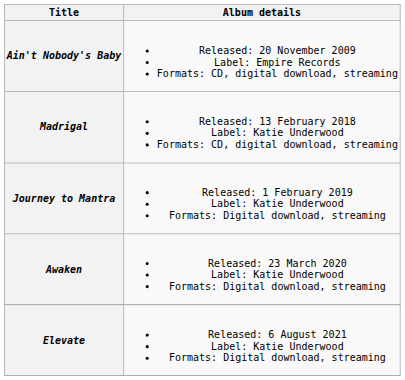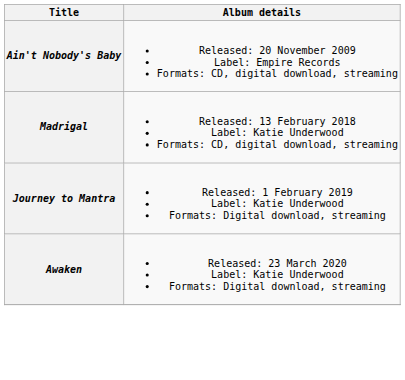- row: Elevate | Released: 6 August 2021 Label: Katie Underwood Formats: Digital download, streaming
